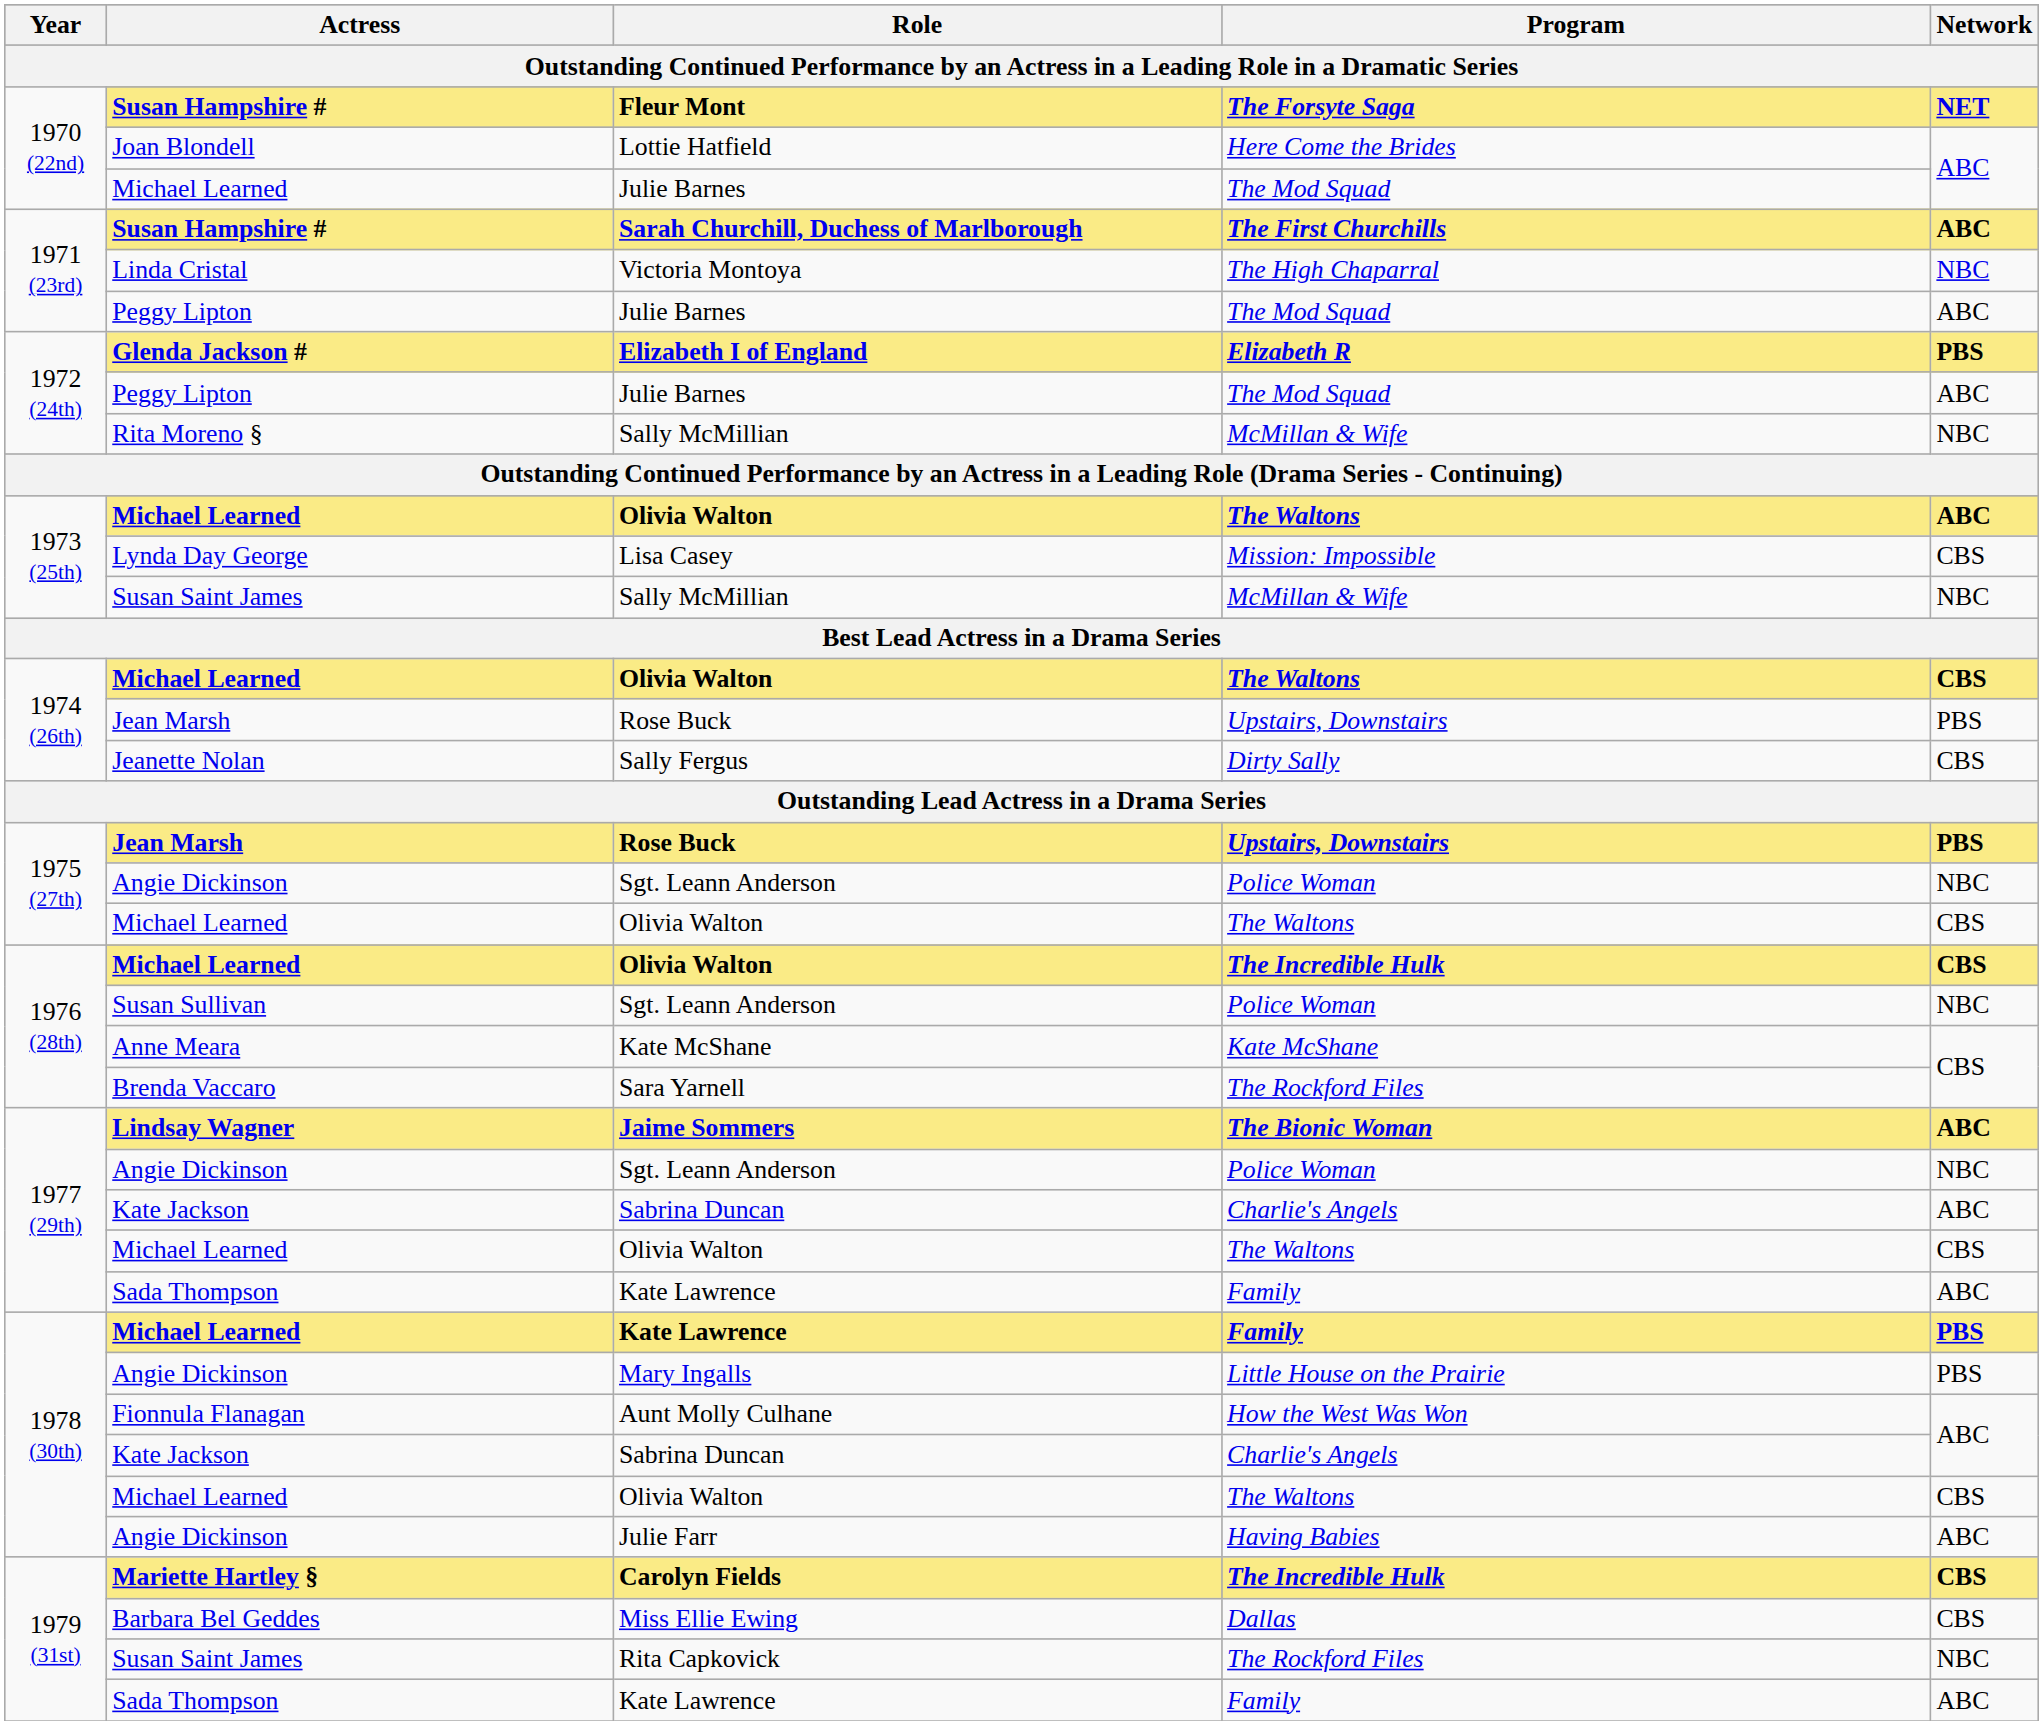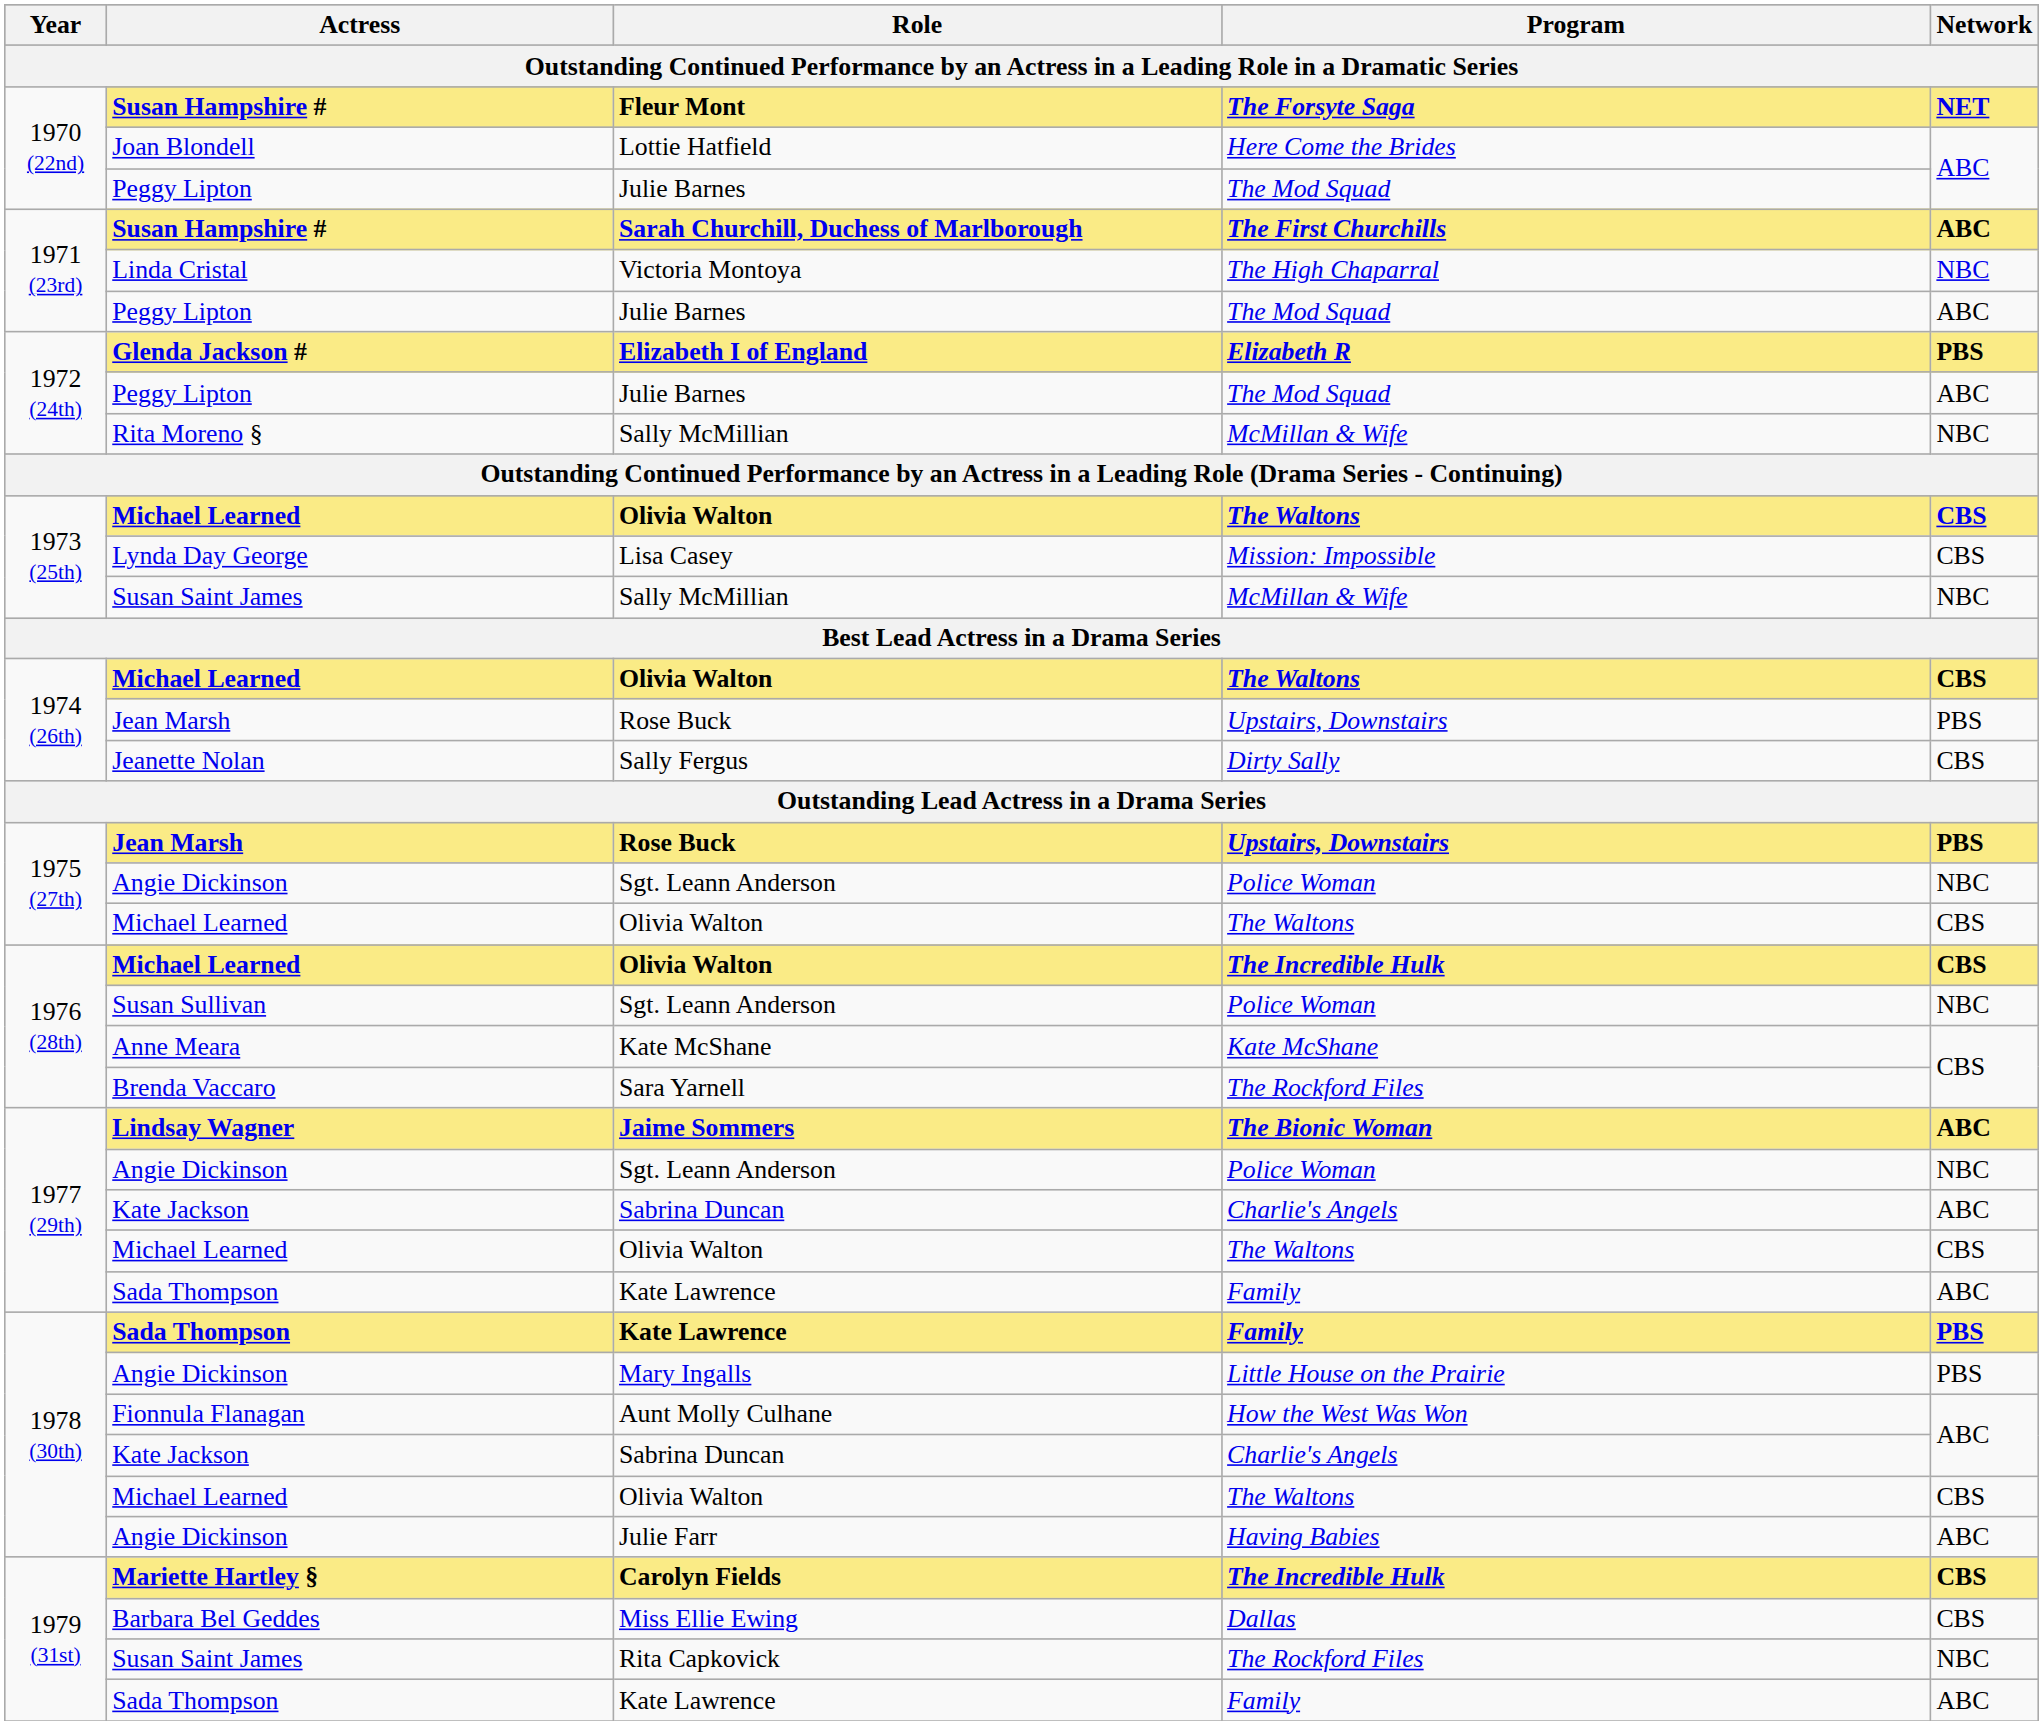1970 (22nd) / Julie Barnes | Actress: Michael Learned -> Peggy Lipton
1973 (25th) / Olivia Walton | Network: ABC -> CBS
1978 (30th) / Kate Lawrence | Actress: Michael Learned -> Sada Thompson
